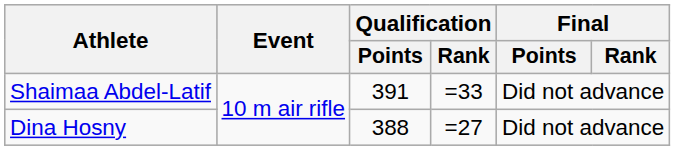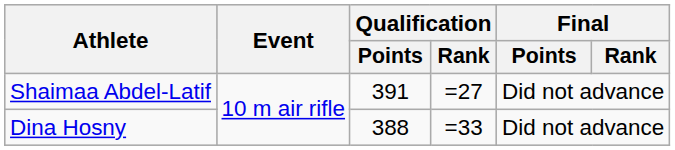Shaimaa Abdel-Latif | Qualification / Rank: =33 -> =27
Dina Hosny | Qualification / Rank: =27 -> =33
